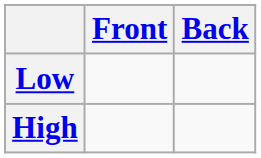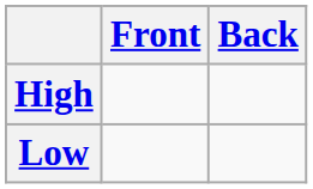rows swapped: High <-> Low
